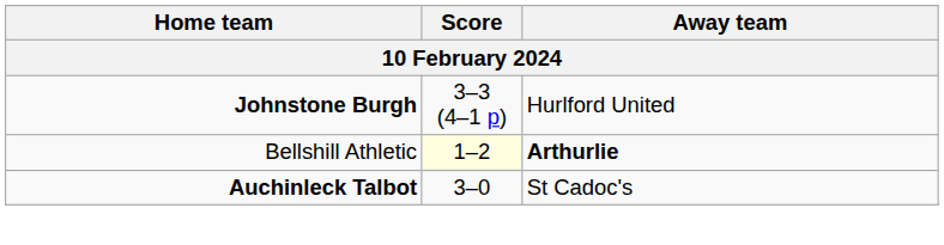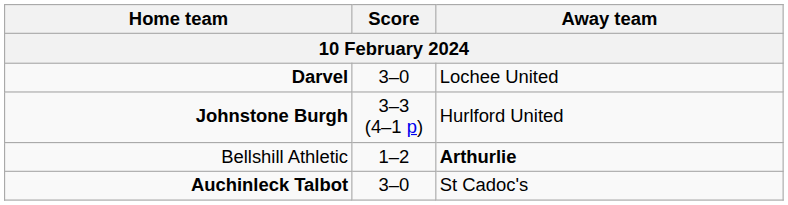+ row: Darvel | 3–0 | Lochee United
Bellshill Athletic | Score: lightyellow background -> no background
